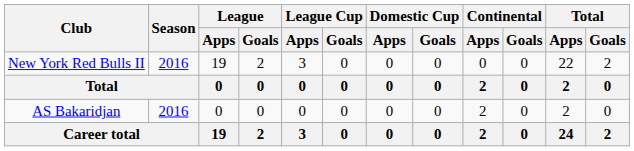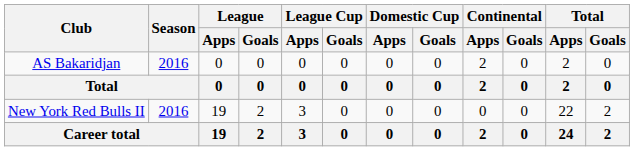rows swapped: AS Bakaridjan <-> New York Red Bulls II
